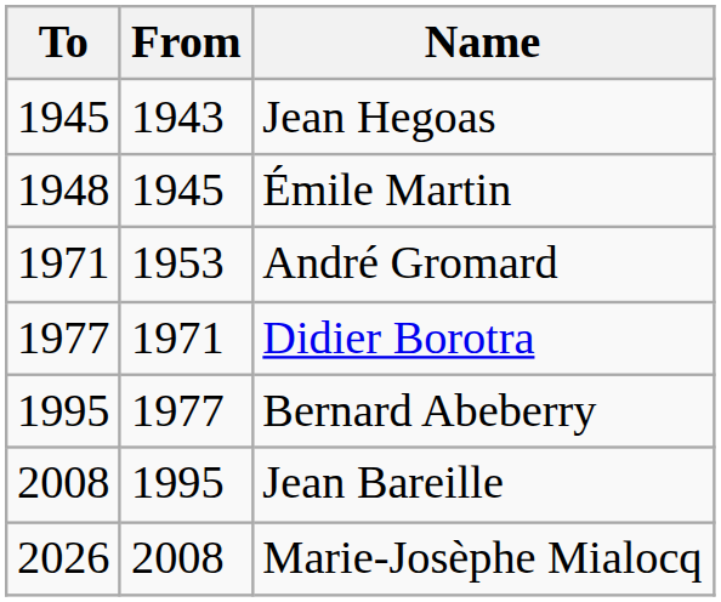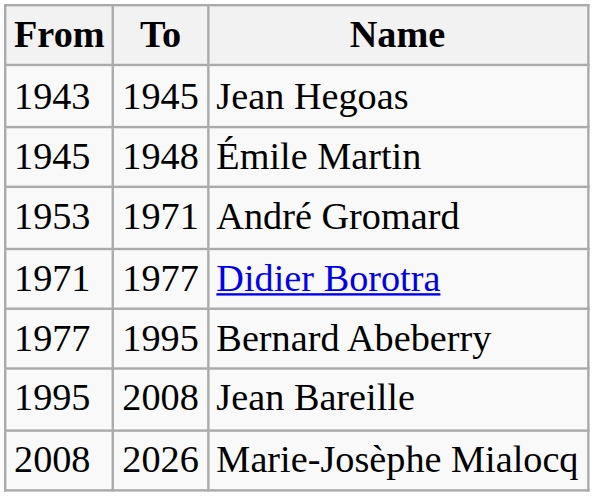columns swapped: From <-> To
